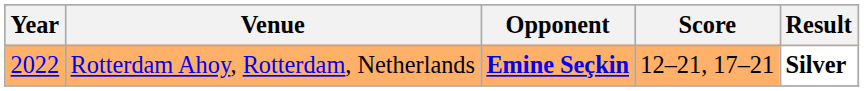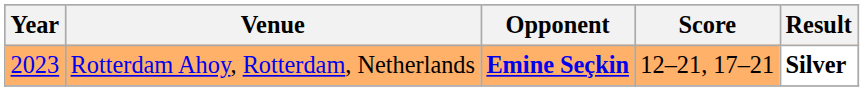Rotterdam Ahoy, Rotterdam, Netherlands | Year: 2022 -> 2023
